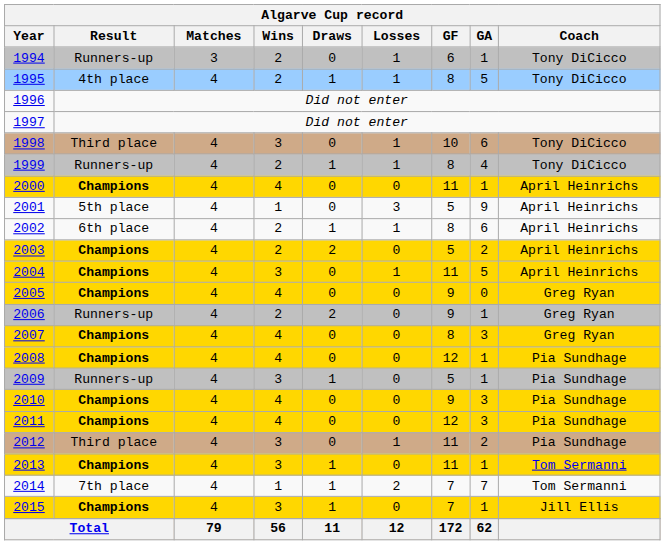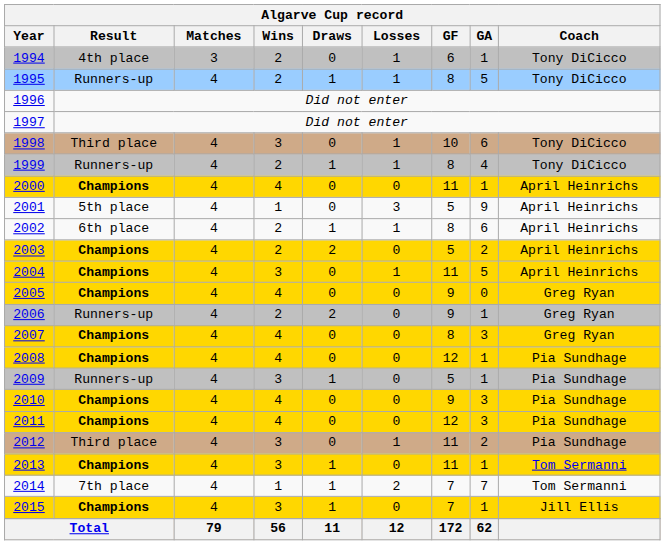1994 | Result: Runners-up -> 4th place
1995 | Result: 4th place -> Runners-up
